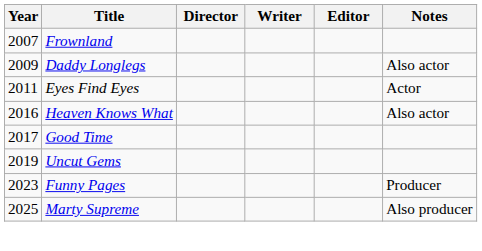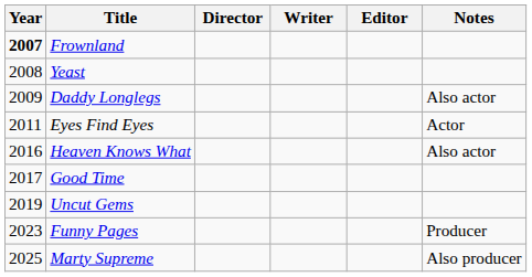Frownland | Year: normal -> bold
+ row: 2008 | Yeast
